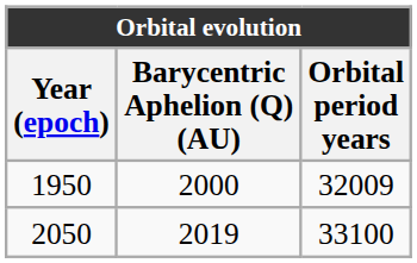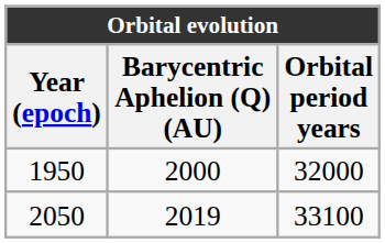1950 | Orbital period years: 32009 -> 32000
